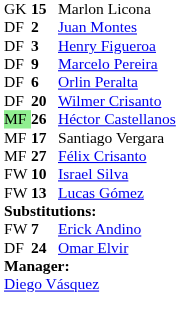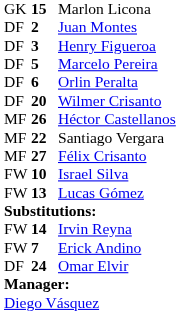Marcelo Pereira | column 2: 9 -> 5
Héctor Castellanos | column 1: lightgreen background -> no background
Santiago Vergara | column 2: 17 -> 22
+ row: FW | 14 | Irvin Reyna
